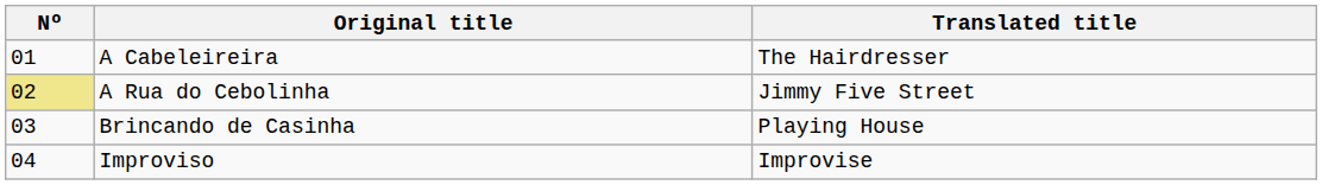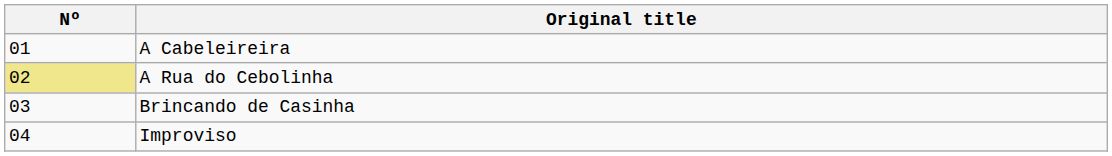- column: Translated title | The Hairdresser | Jimmy Five Street | Playing House | Improvise
